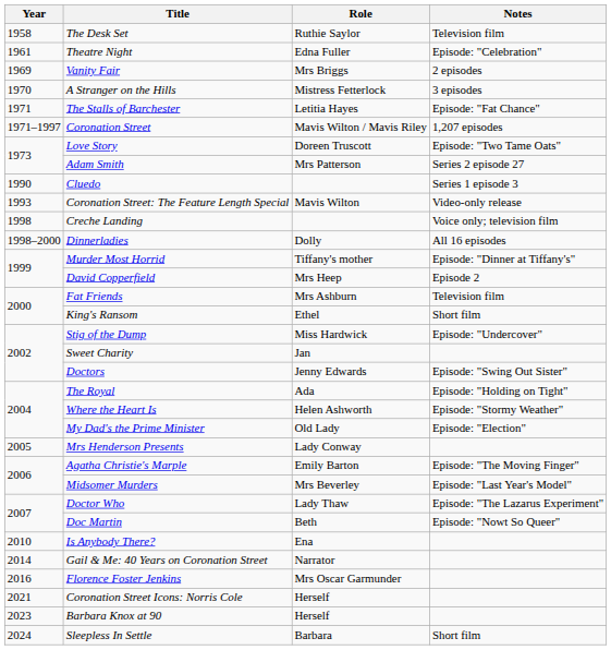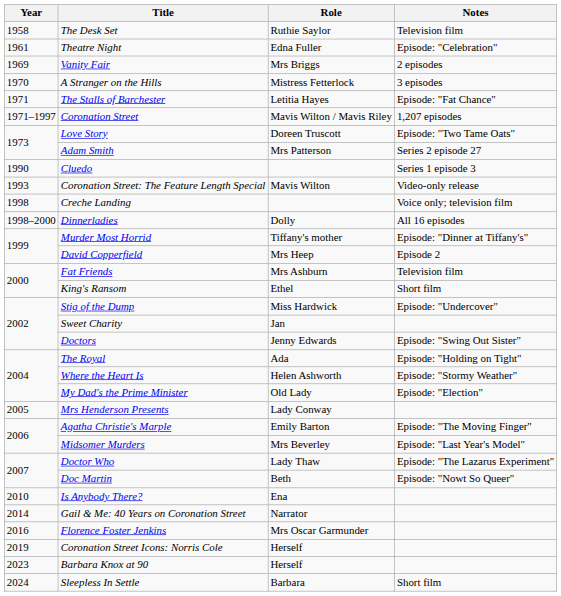Coronation Street Icons: Norris Cole | Year: 2021 -> 2019
